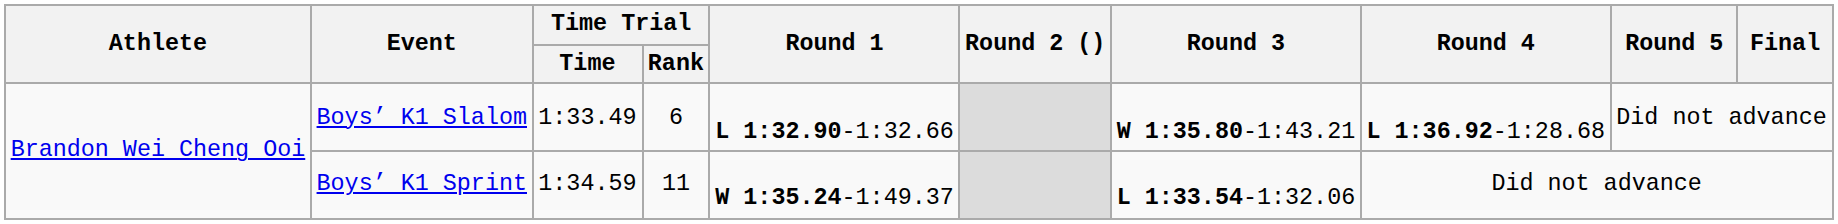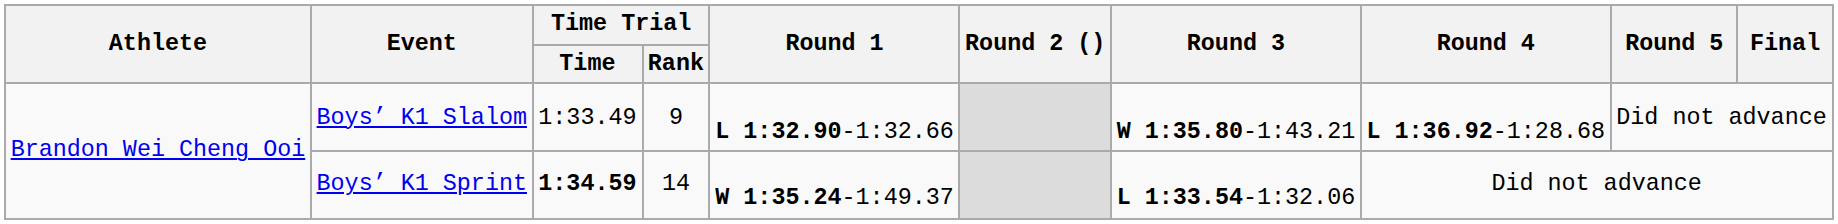Boys’ K1 Slalom | Time Trial / Rank: 6 -> 9
Boys’ K1 Sprint | Time Trial / Time: normal -> bold
Boys’ K1 Sprint | Time Trial / Rank: 11 -> 14
